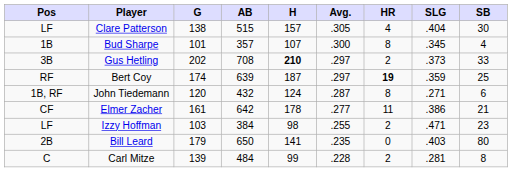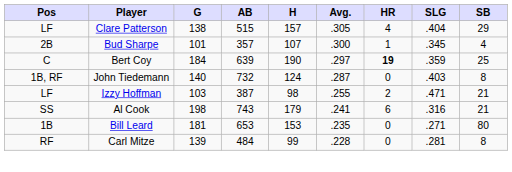Clare Patterson | SB: 30 -> 29
Bud Sharpe | Pos: 1B -> 2B
Bud Sharpe | HR: 8 -> 1
- row: 3B | Gus Hetling | 202 | 708 | 210 | .297 | 2 | .373 | 33
Bert Coy | Pos: RF -> C
Bert Coy | G: 174 -> 184
Bert Coy | H: 187 -> 190
John Tiedemann | G: 120 -> 140
John Tiedemann | AB: 432 -> 732
John Tiedemann | HR: 8 -> 0
John Tiedemann | SLG: .271 -> .403
John Tiedemann | SB: 6 -> 8
- row: CF | Elmer Zacher | 161 | 642 | 178 | .277 | 11 | .386 | 21
Izzy Hoffman | AB: 384 -> 387
Izzy Hoffman | SB: 23 -> 21
+ row: SS | Al Cook | 198 | 743 | 179 | .241 | 6 | .316 | 21
Bill Leard | Pos: 2B -> 1B
Bill Leard | G: 179 -> 181
Bill Leard | AB: 650 -> 653
Bill Leard | H: 141 -> 153
Bill Leard | SLG: .403 -> .271
Carl Mitze | Pos: C -> RF
Carl Mitze | HR: 2 -> 0
